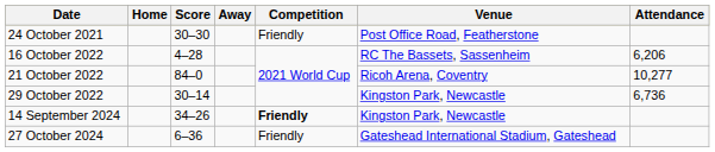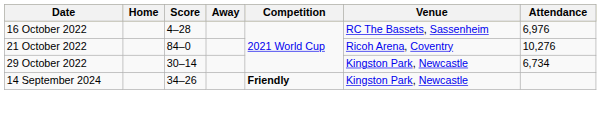- row: 24 October 2021 | 30–30 | Friendly | Post Office Road, Featherstone
16 October 2022 | Attendance: 6,206 -> 6,976
21 October 2022 | Attendance: 10,277 -> 10,276
29 October 2022 | Attendance: 6,736 -> 6,734
- row: 27 October 2024 | 6–36 | Friendly | Gateshead International Stadium, Gateshead
